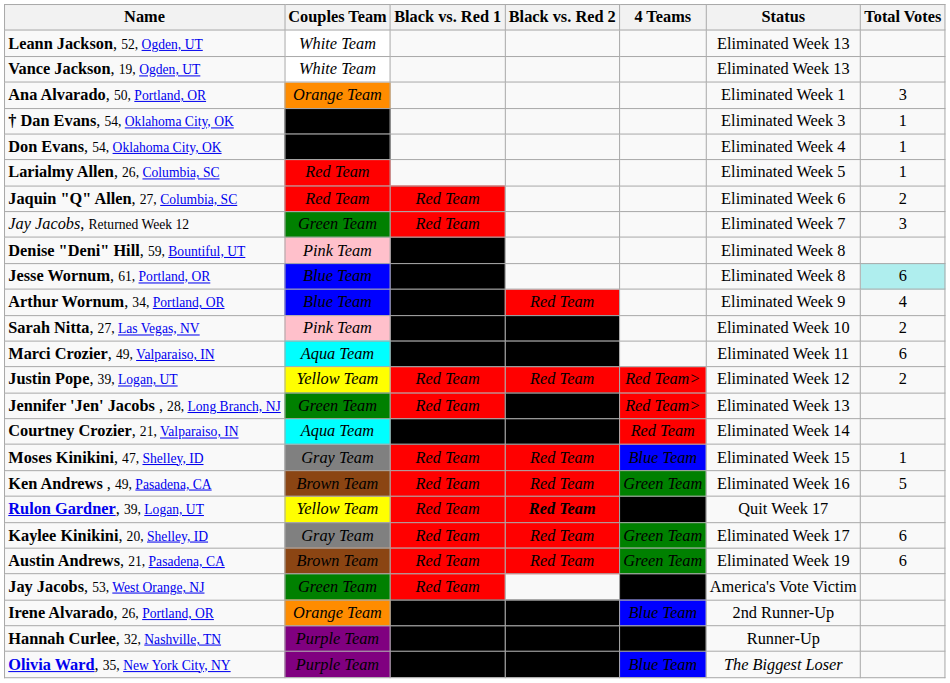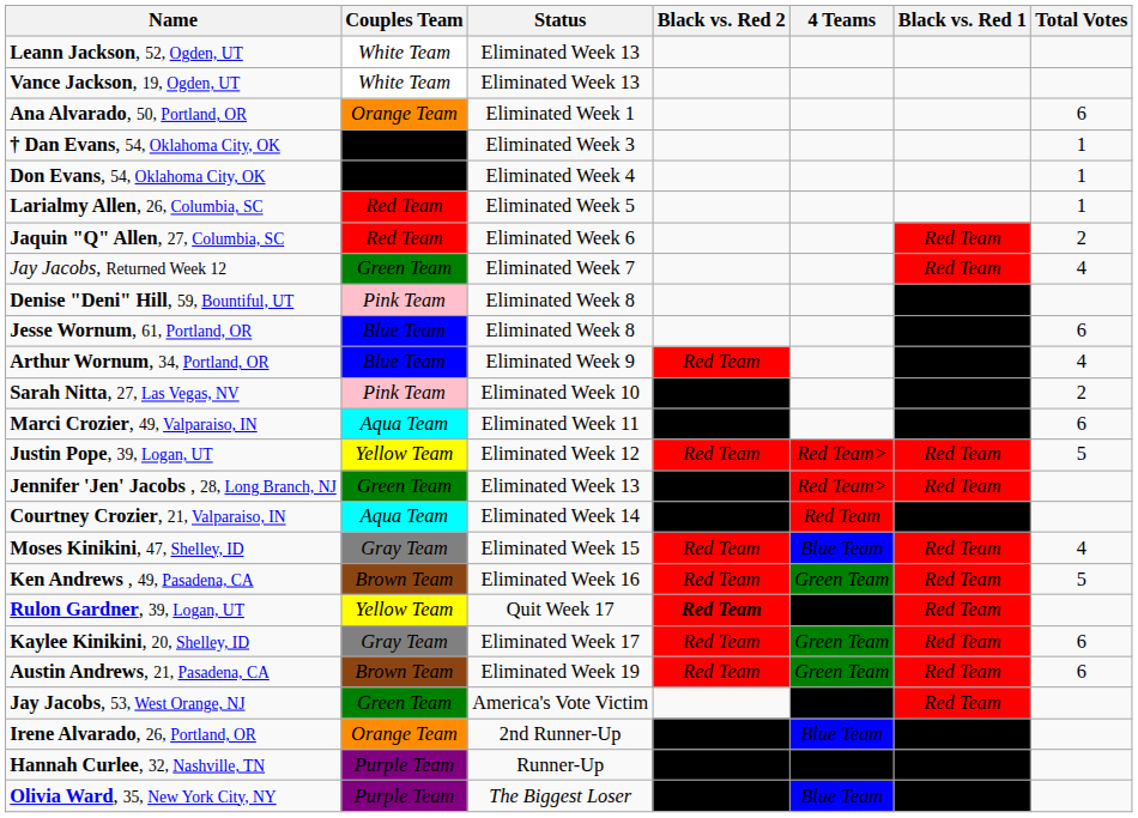columns swapped: Black vs. Red 1 <-> Status
Ana Alvarado, 50, Portland, OR | Total Votes: 3 -> 6
Jay Jacobs, Returned Week 12 | Total Votes: 3 -> 4
Jesse Wornum, 61, Portland, OR | Total Votes: paleturquoise background -> no background
Justin Pope, 39, Logan, UT | Total Votes: 2 -> 5
Moses Kinikini, 47, Shelley, ID | Total Votes: 1 -> 4
